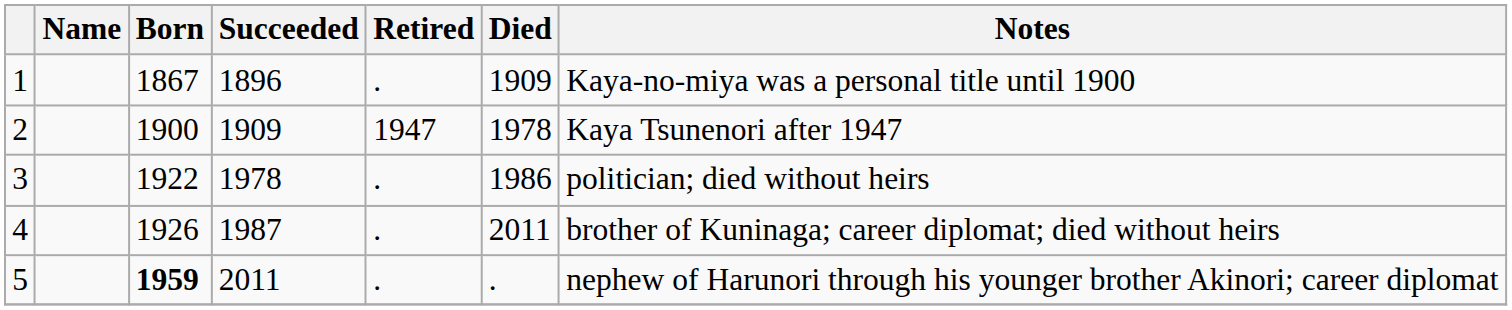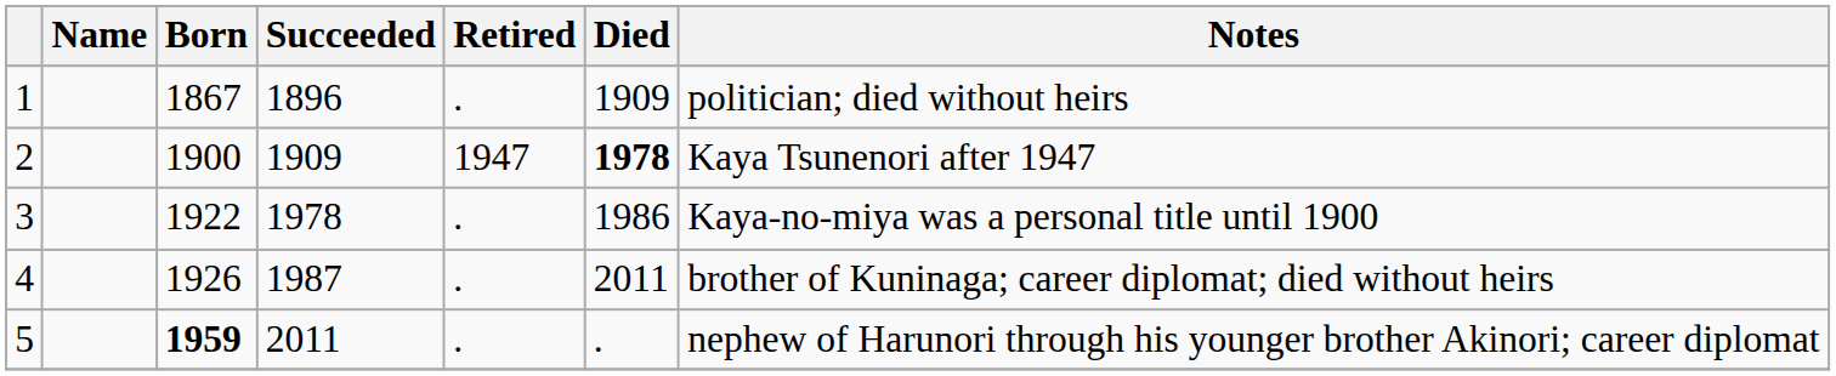1 | Notes: Kaya-no-miya was a personal title until 1900 -> politician; died without heirs
2 | Died: normal -> bold
3 | Notes: politician; died without heirs -> Kaya-no-miya was a personal title until 1900
